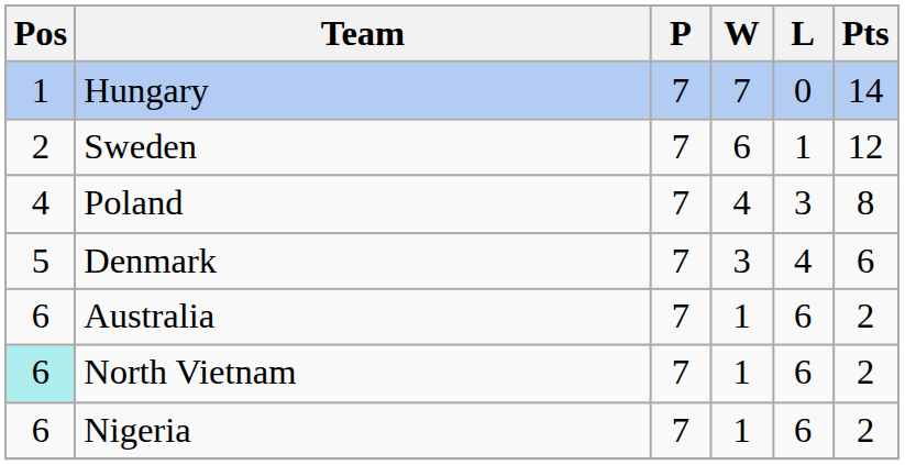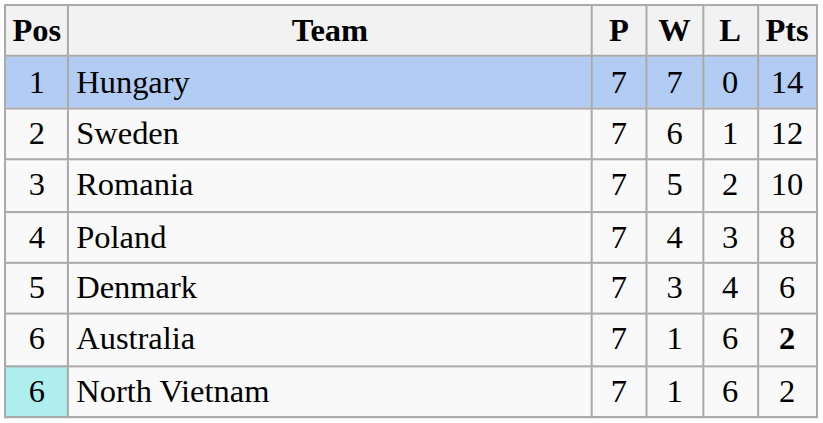+ row: 3 | Romania | 7 | 5 | 2 | 10
Australia | Pts: normal -> bold
- row: 6 | Nigeria | 7 | 1 | 6 | 2
